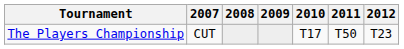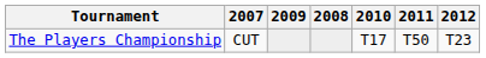columns swapped: 2008 <-> 2009
